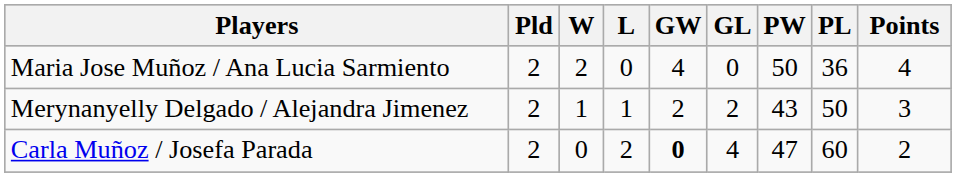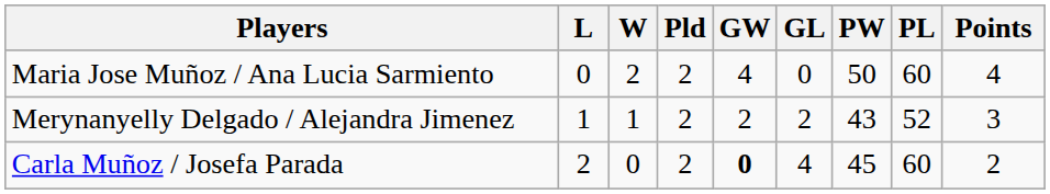columns swapped: Pld <-> L
Maria Jose Muñoz / Ana Lucia Sarmiento | PL: 36 -> 60
Merynanyelly Delgado / Alejandra Jimenez | PL: 50 -> 52
Carla Muñoz / Josefa Parada | PW: 47 -> 45
